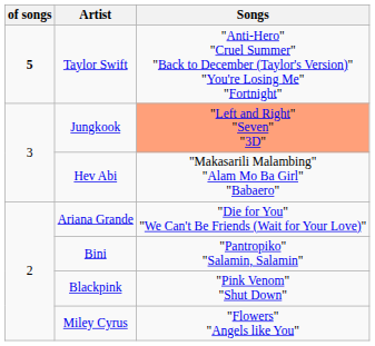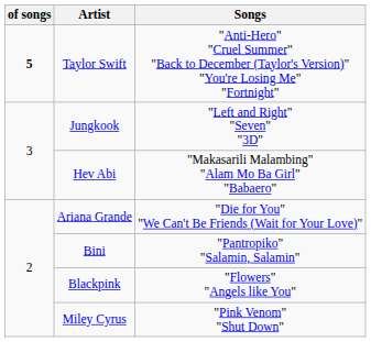Jungkook | Songs: lightsalmon background -> no background
Blackpink | Songs: "Pink Venom" "Shut Down" -> "Flowers" "Angels like You"
Miley Cyrus | Songs: "Flowers" "Angels like You" -> "Pink Venom" "Shut Down"
